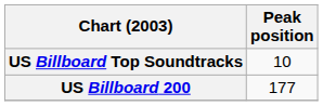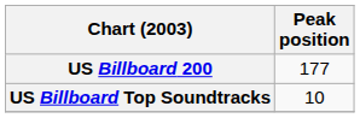rows swapped: US Billboard 200 <-> US Billboard Top Soundtracks
